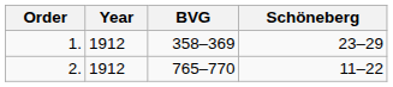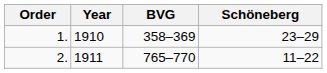1. | Year: 1912 -> 1910
2. | Year: 1912 -> 1911
